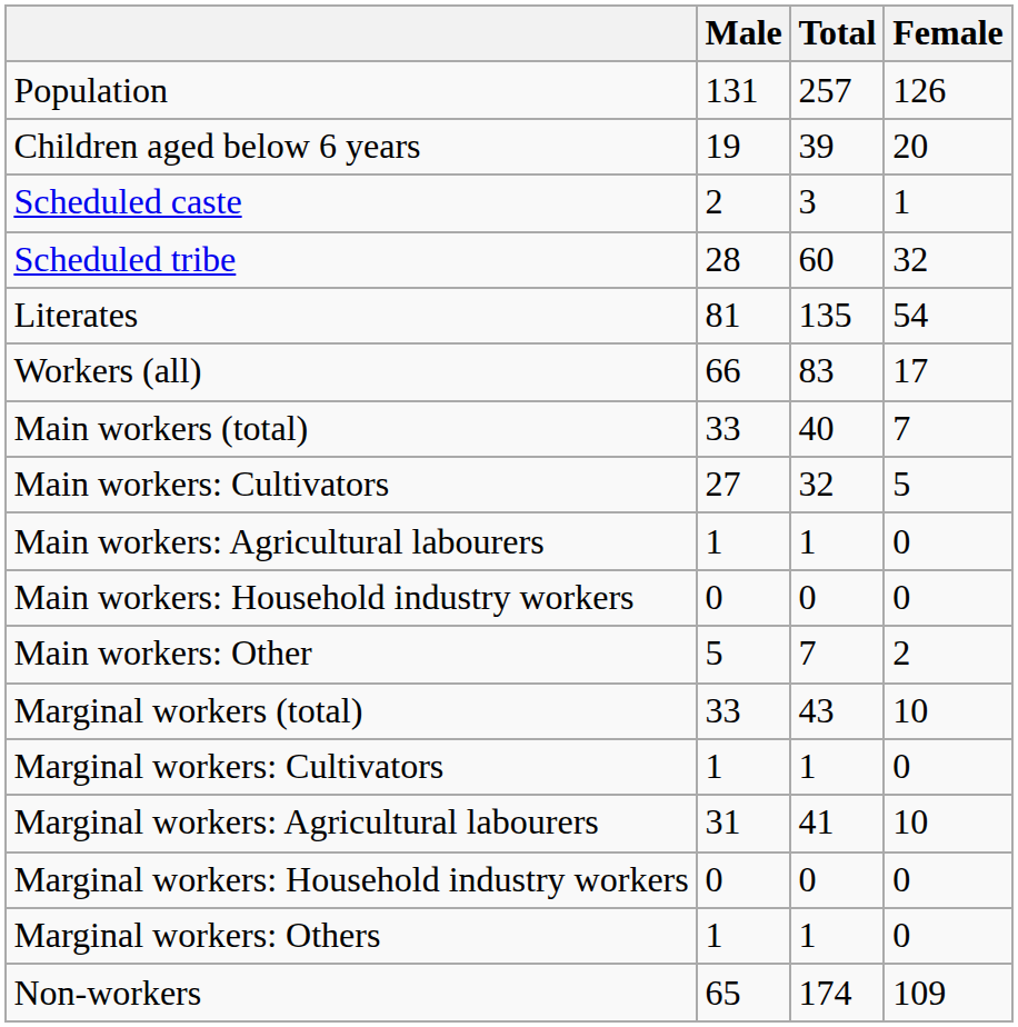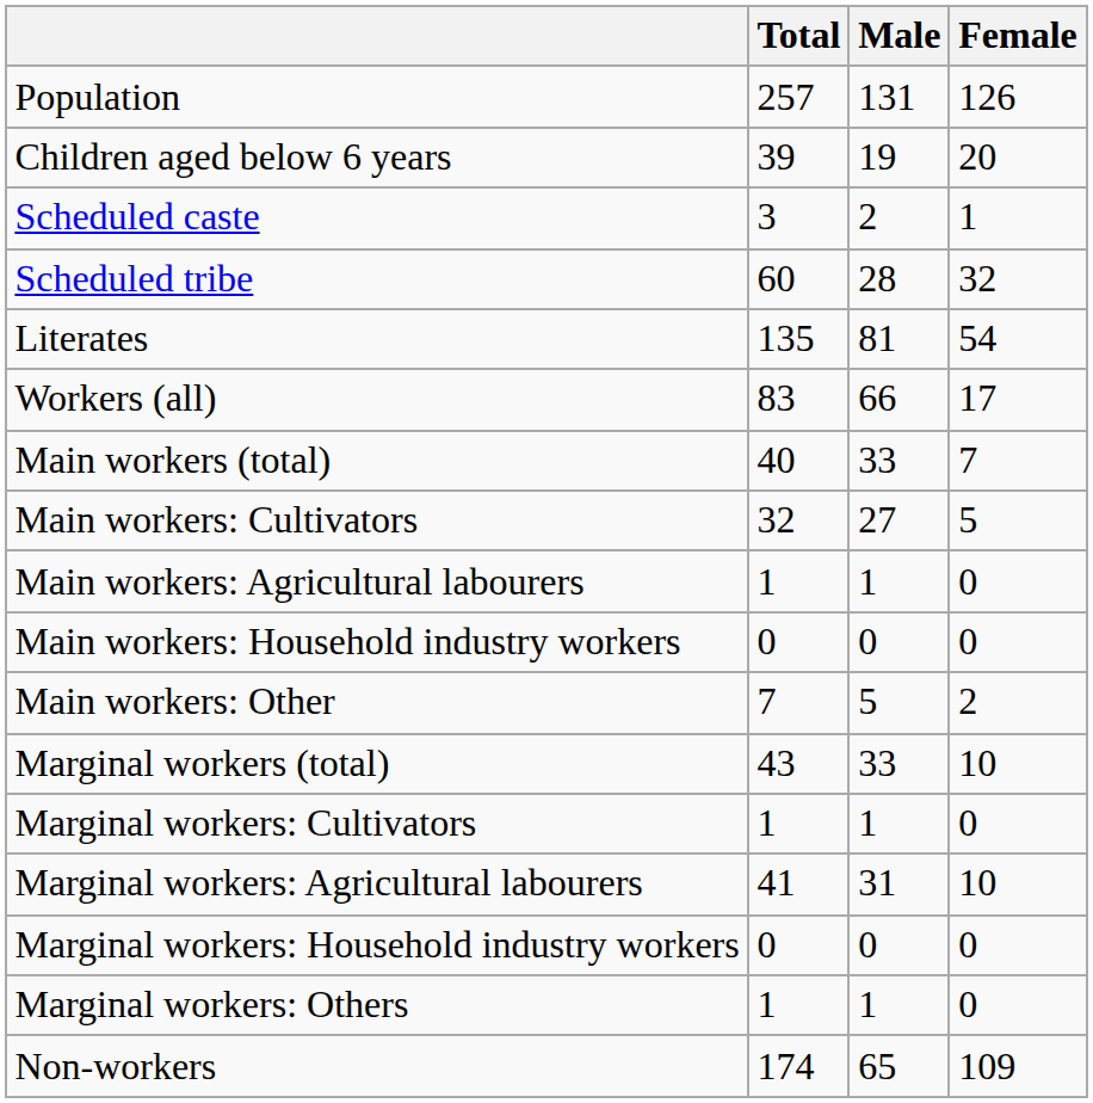columns swapped: Total <-> Male
